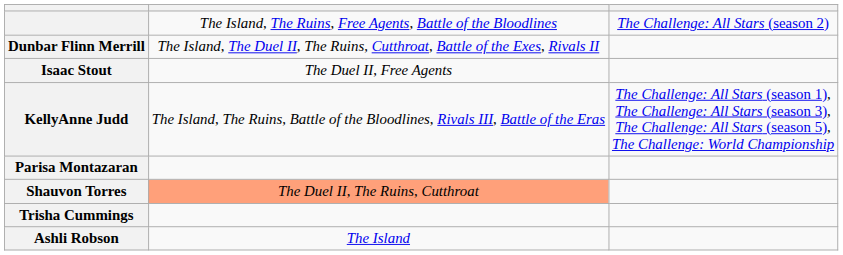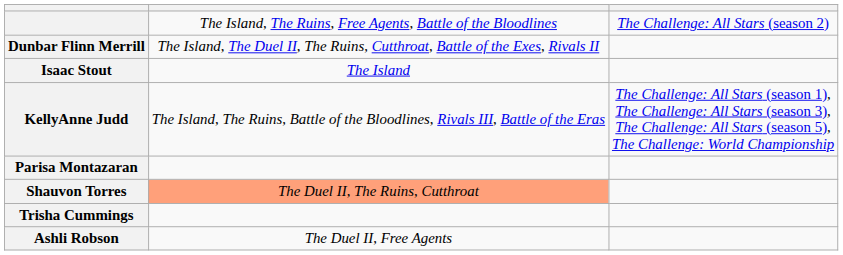Isaac Stout | column 2: The Duel II, Free Agents -> The Island
Ashli Robson | column 2: The Island -> The Duel II, Free Agents
